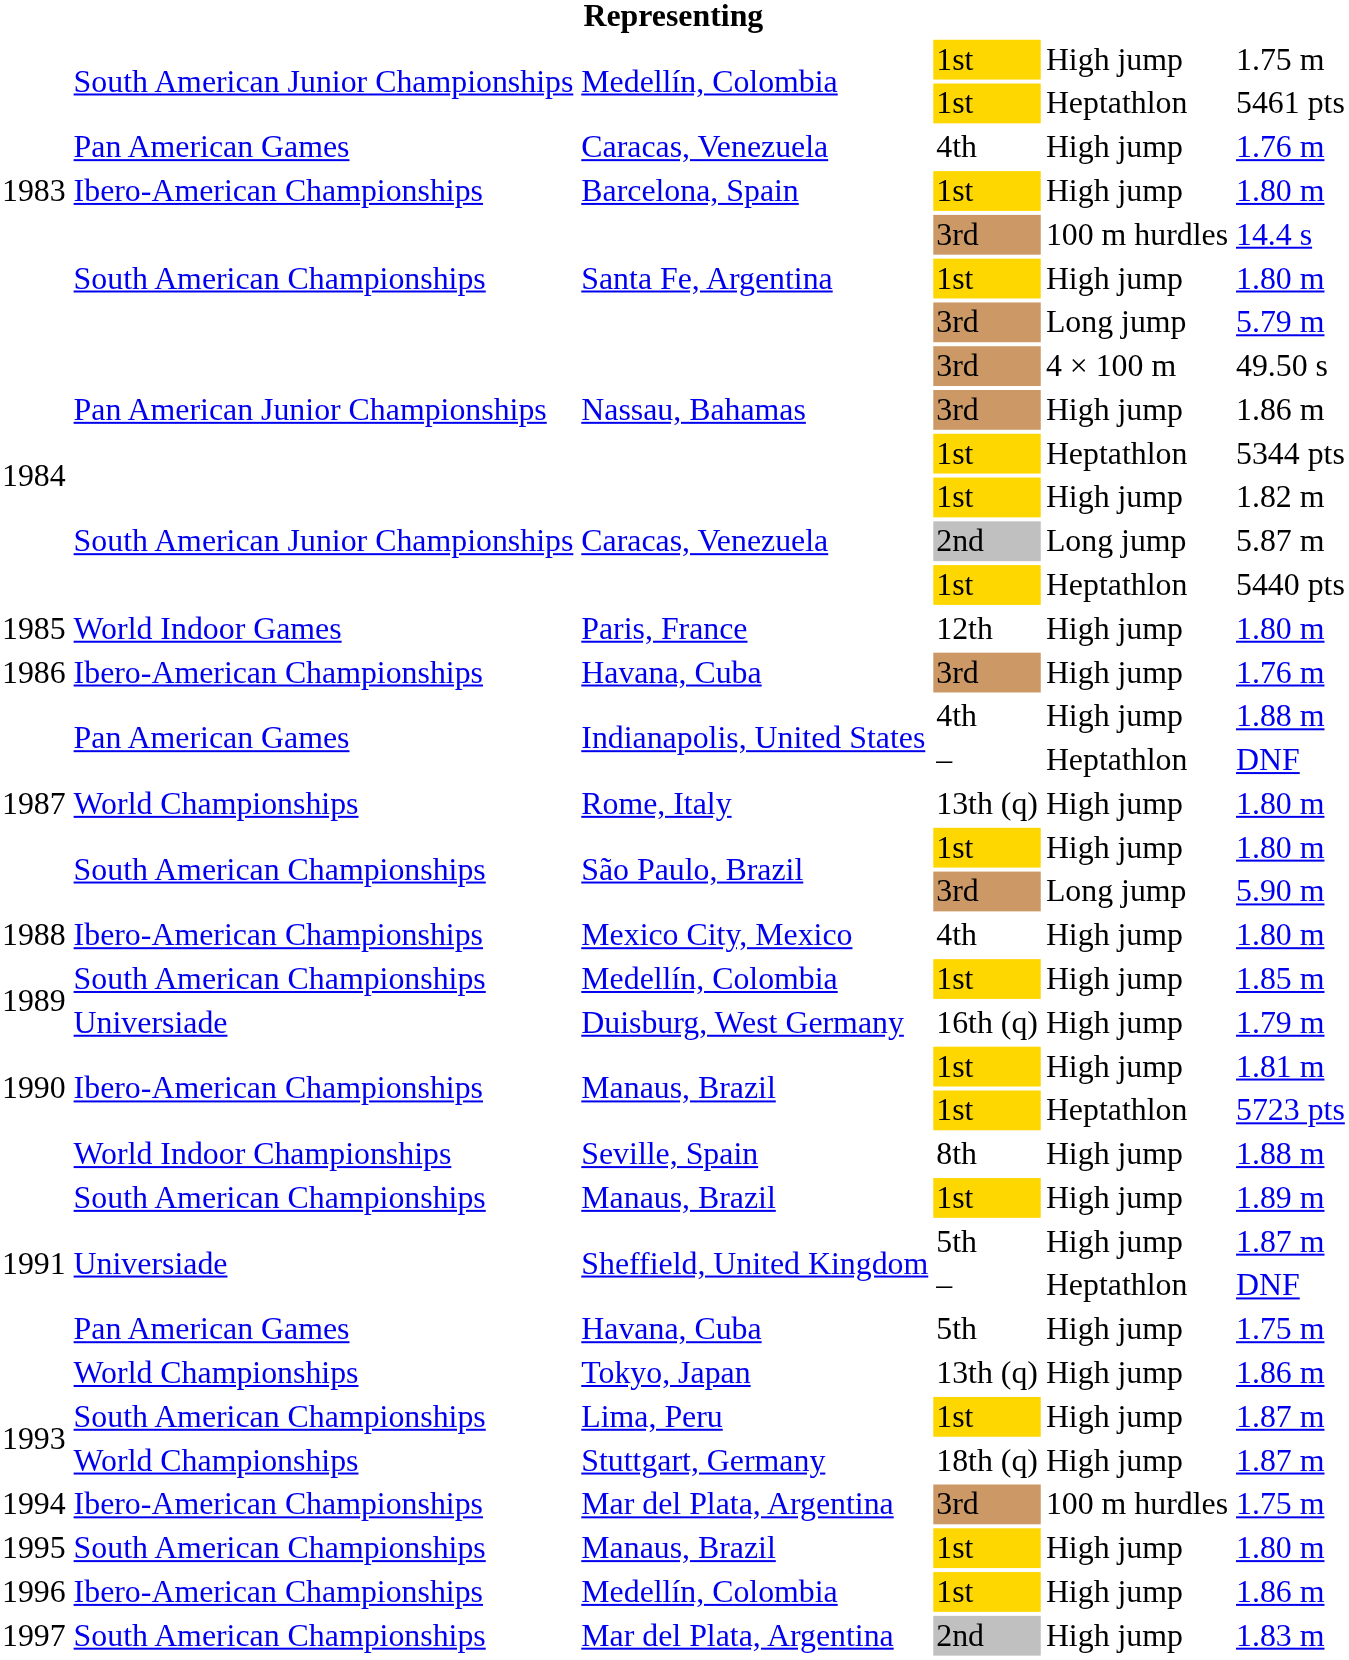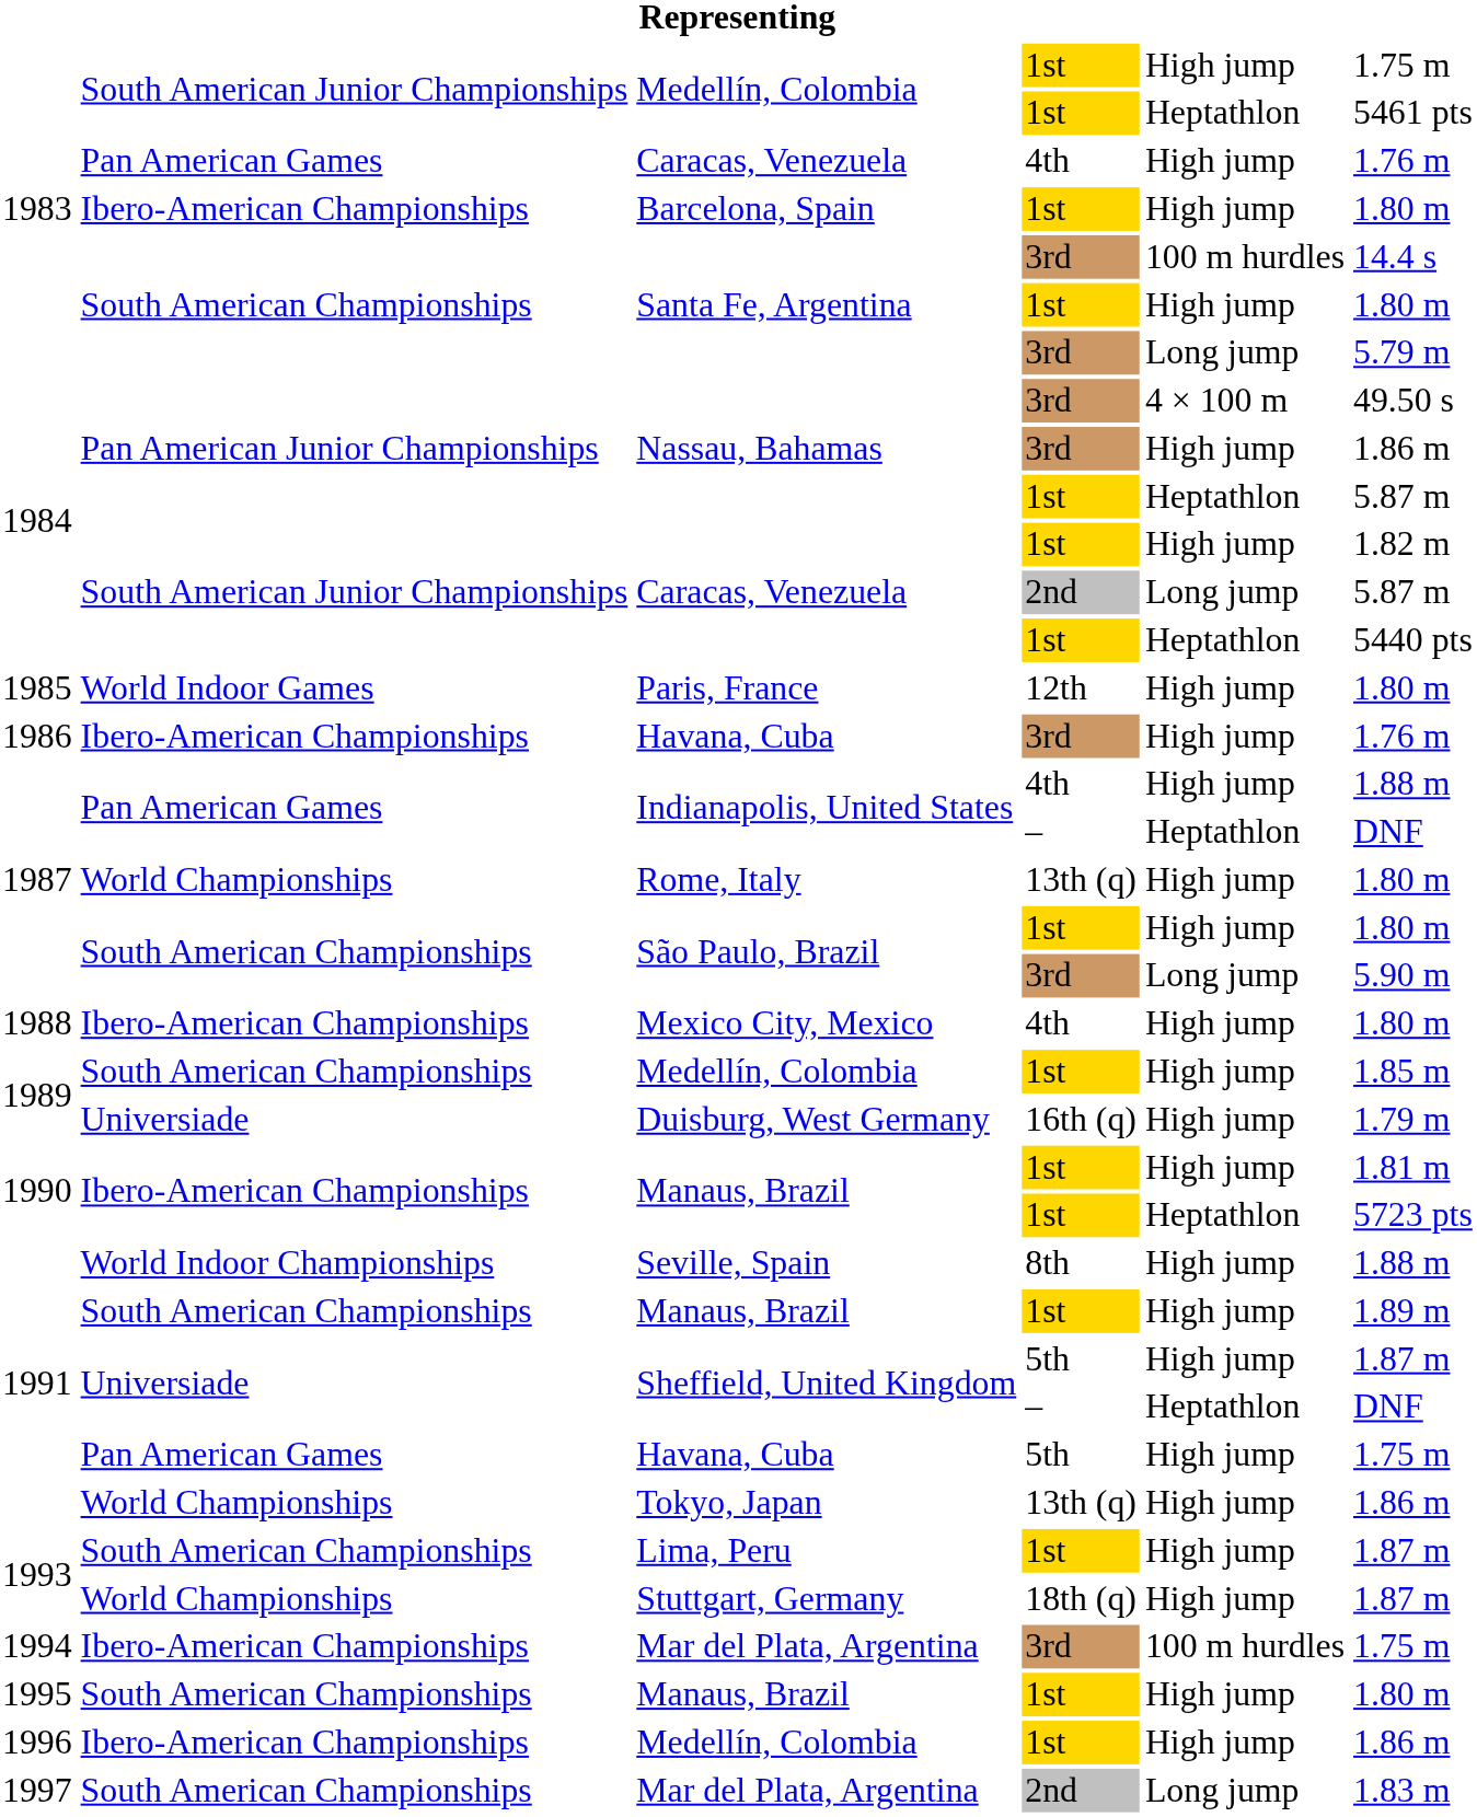Nassau, Bahamas / 1st | column 6: 5344 pts -> 5.87 m
Mar del Plata, Argentina / 2nd | column 5: High jump -> Long jump
